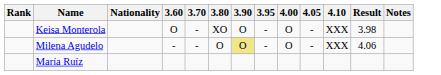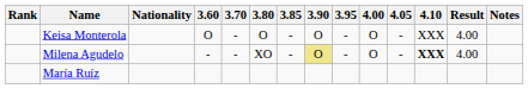+ column: 3.85 | - | -
Keisa Monterola | 3.80: XO -> O
Keisa Monterola | Result: 3.98 -> 4.00
Milena Agudelo | 3.80: O -> XO
Milena Agudelo | 4.10: normal -> bold
Milena Agudelo | Result: 4.06 -> 4.00
